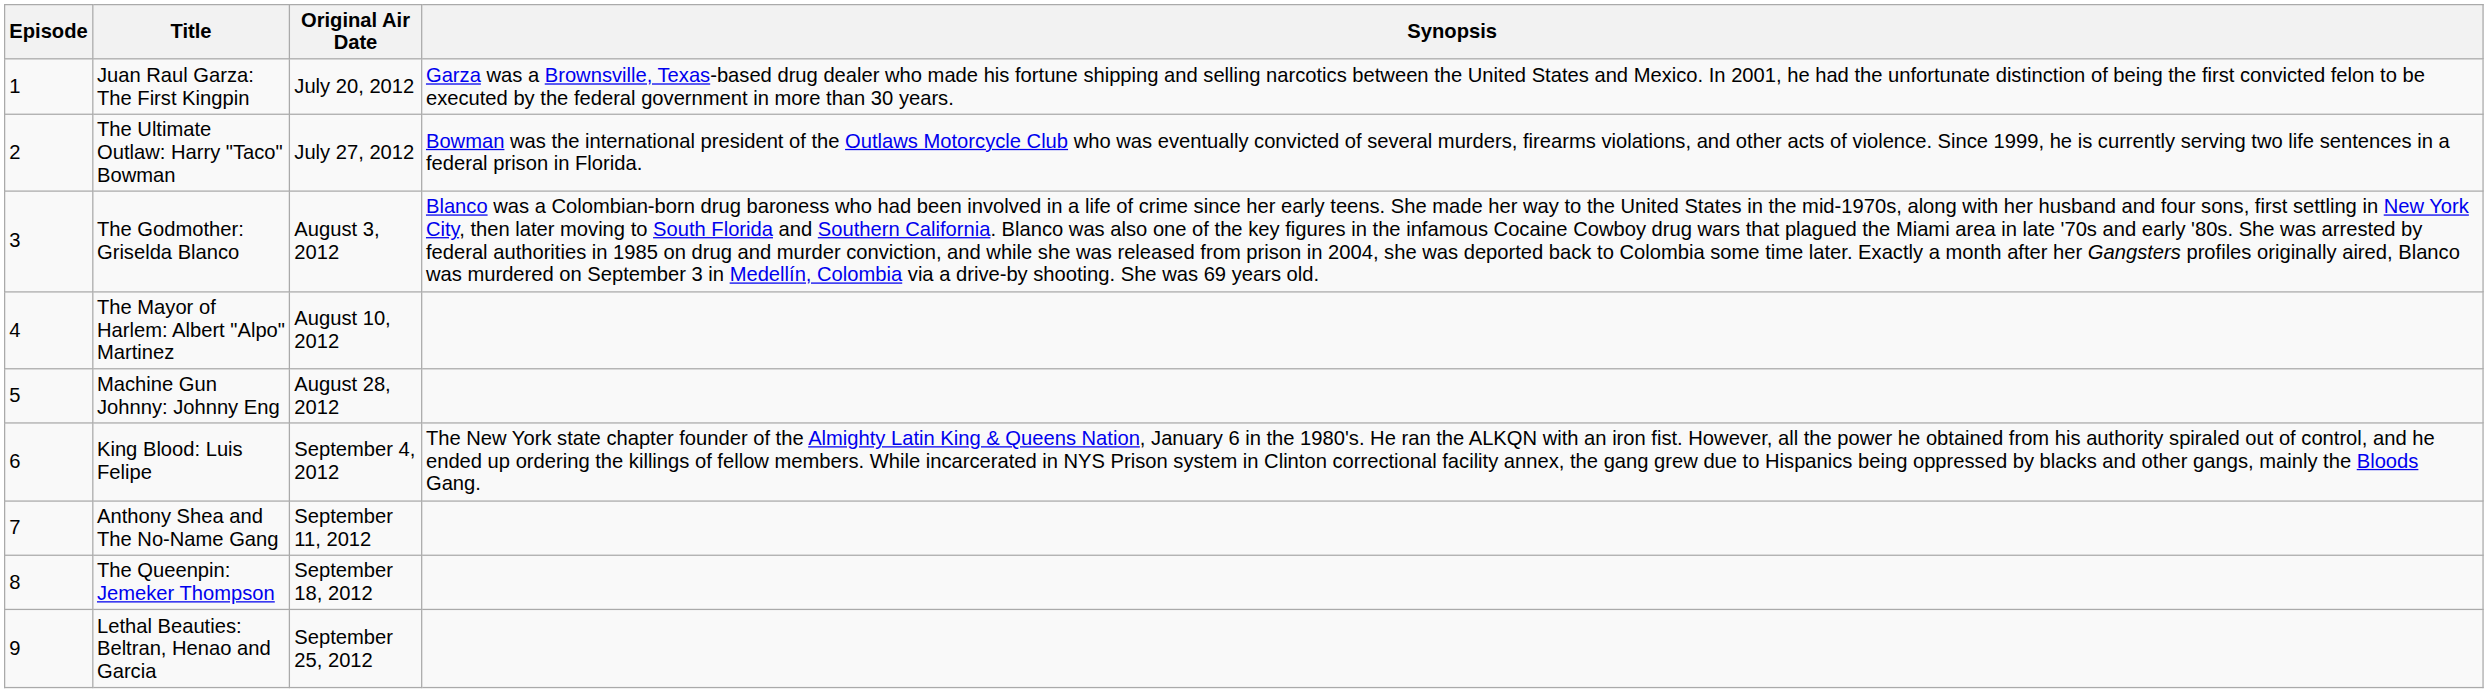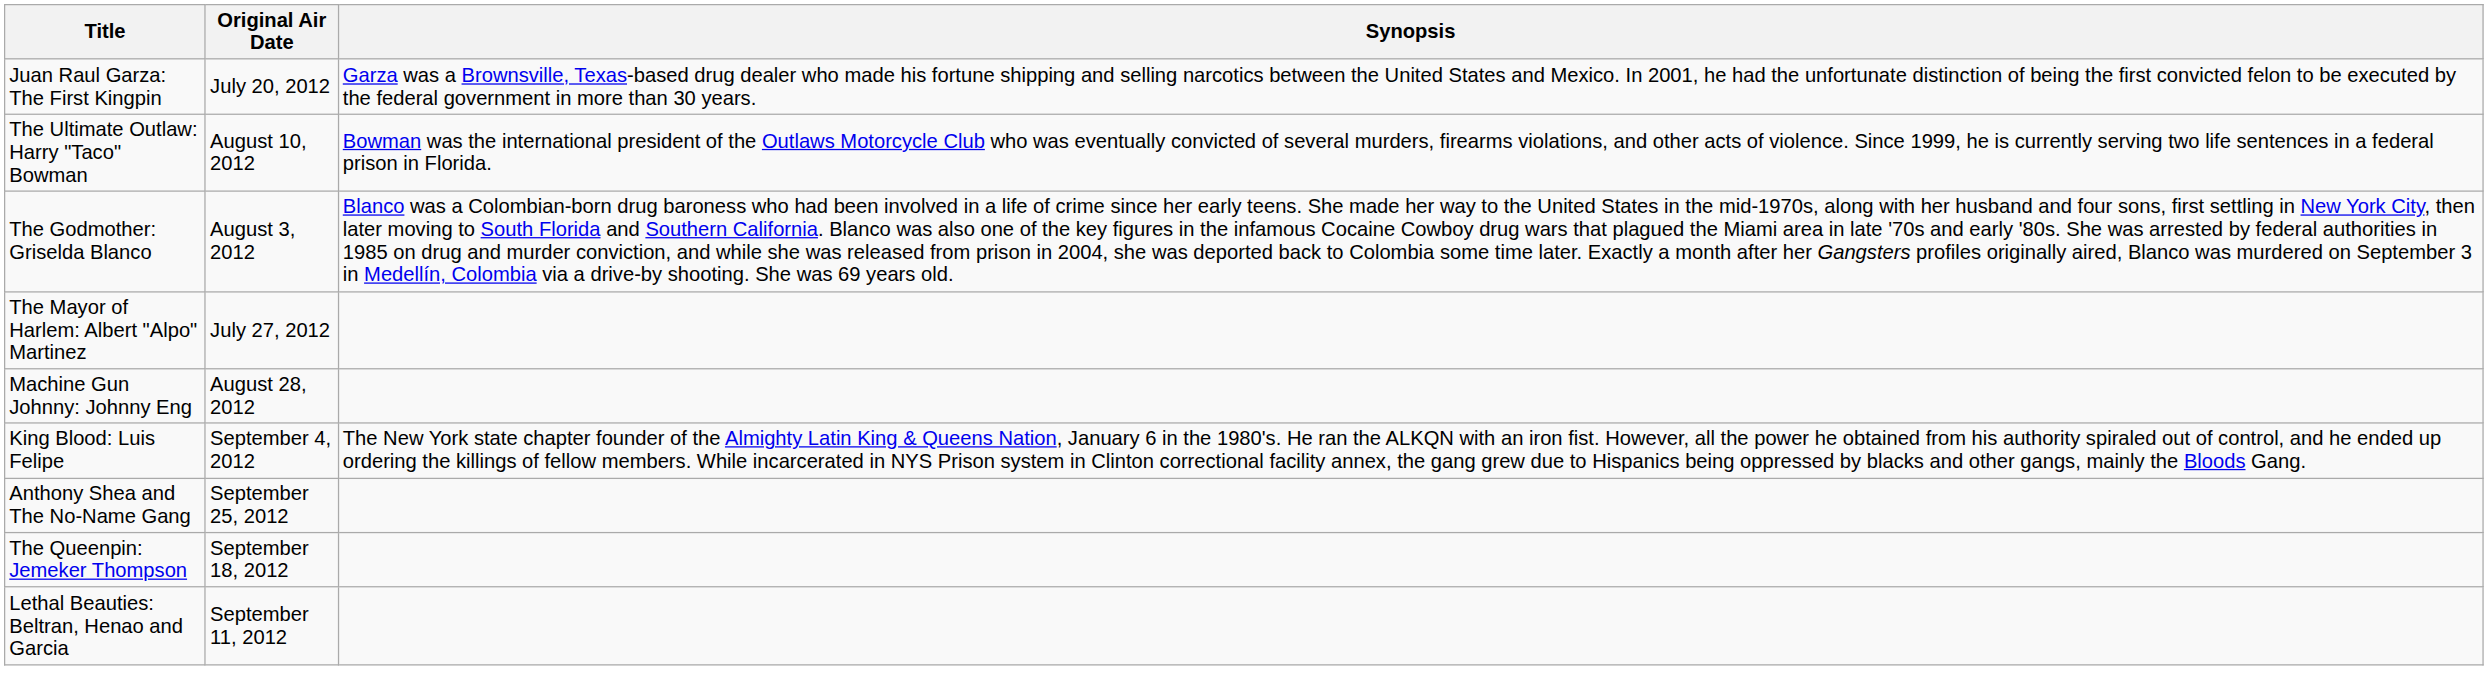- column: Episode | 1 | 2 | 3 | 4 | 5 | 6 | 7 | 8 | 9
The Ultimate Outlaw: Harry "Taco" Bowman | Original Air Date: July 27, 2012 -> August 10, 2012
The Mayor of Harlem: Albert "Alpo" Martinez | Original Air Date: August 10, 2012 -> July 27, 2012
Anthony Shea and The No-Name Gang | Original Air Date: September 11, 2012 -> September 25, 2012
Lethal Beauties: Beltran, Henao and Garcia | Original Air Date: September 25, 2012 -> September 11, 2012
